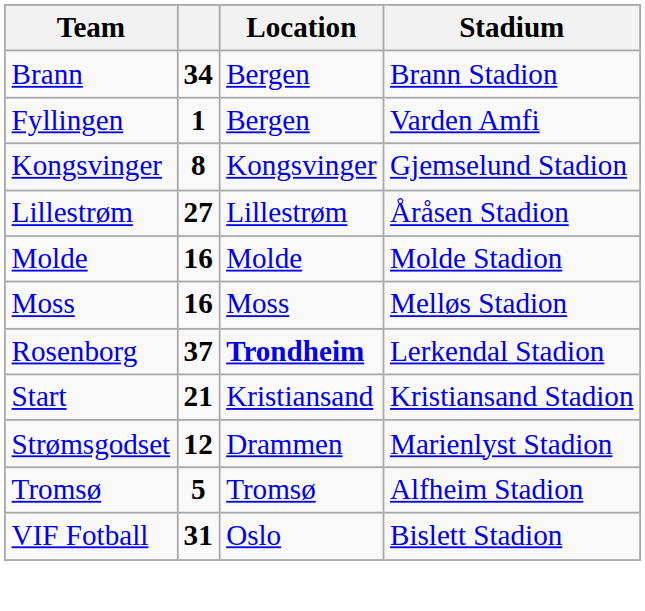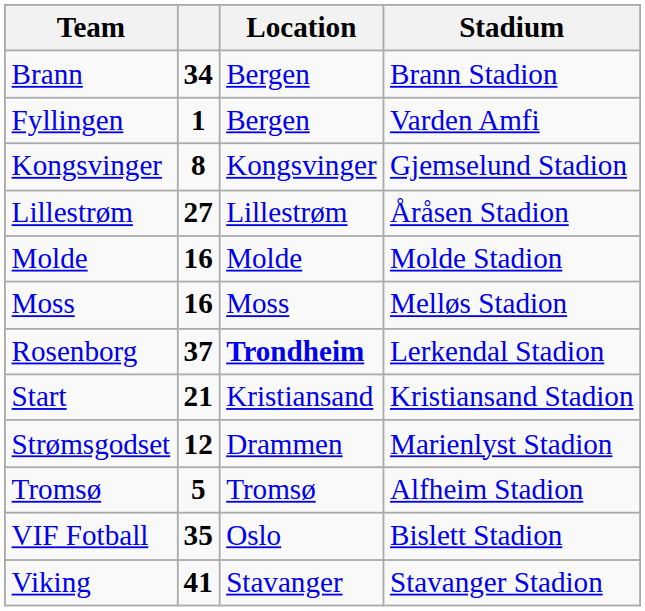VIF Fotball | column 2: 31 -> 35
+ row: Viking | 41 | Stavanger | Stavanger Stadion
